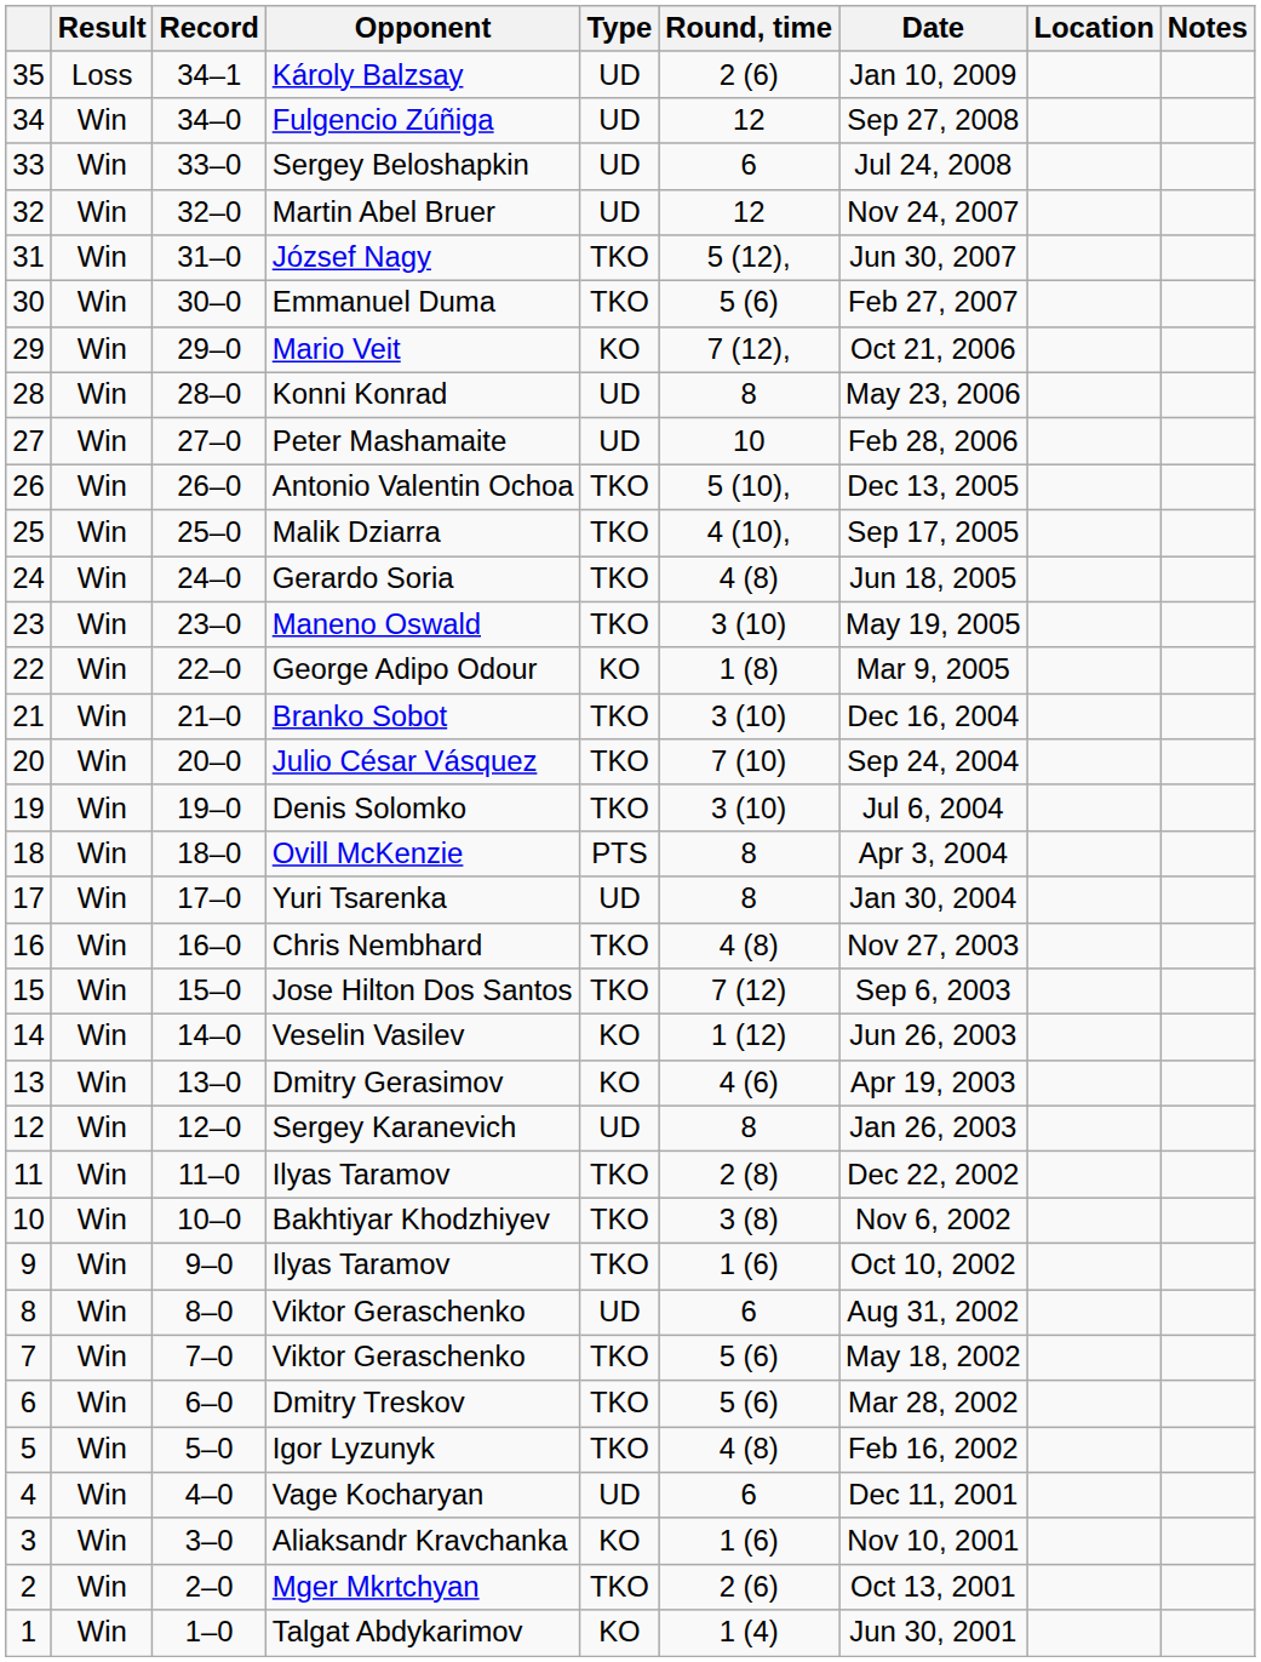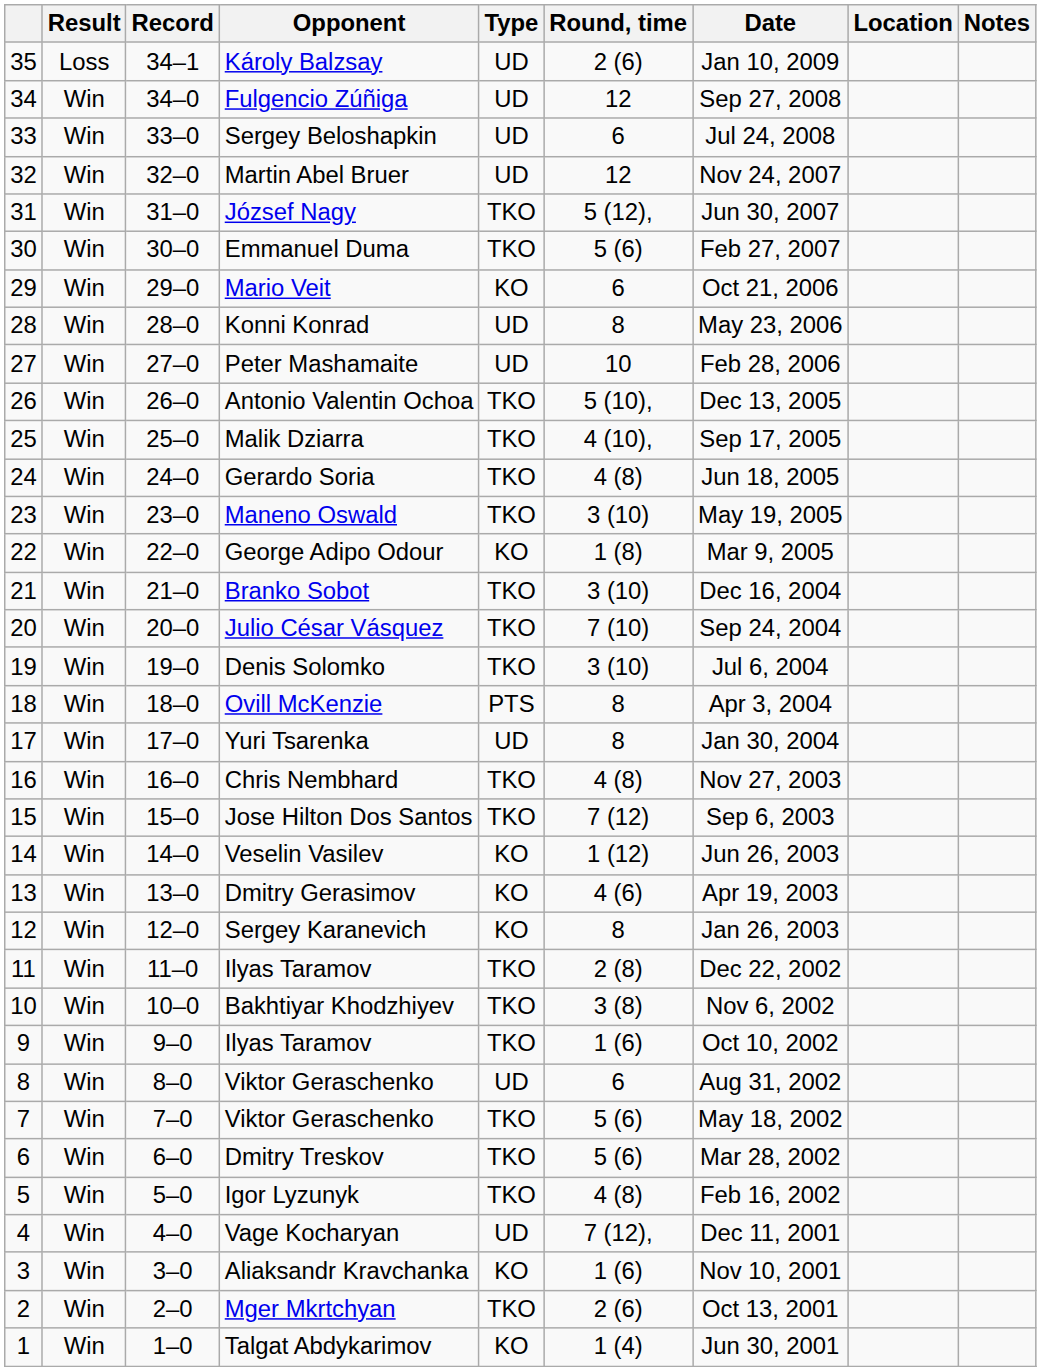Mario Veit | Round, time: 7 (12), -> 6
Sergey Karanevich | Type: UD -> KO
Vage Kocharyan | Round, time: 6 -> 7 (12),
